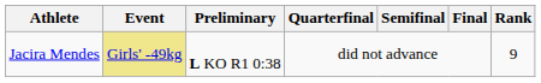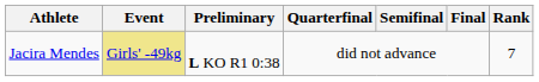Jacira Mendes | Rank: 9 -> 7
